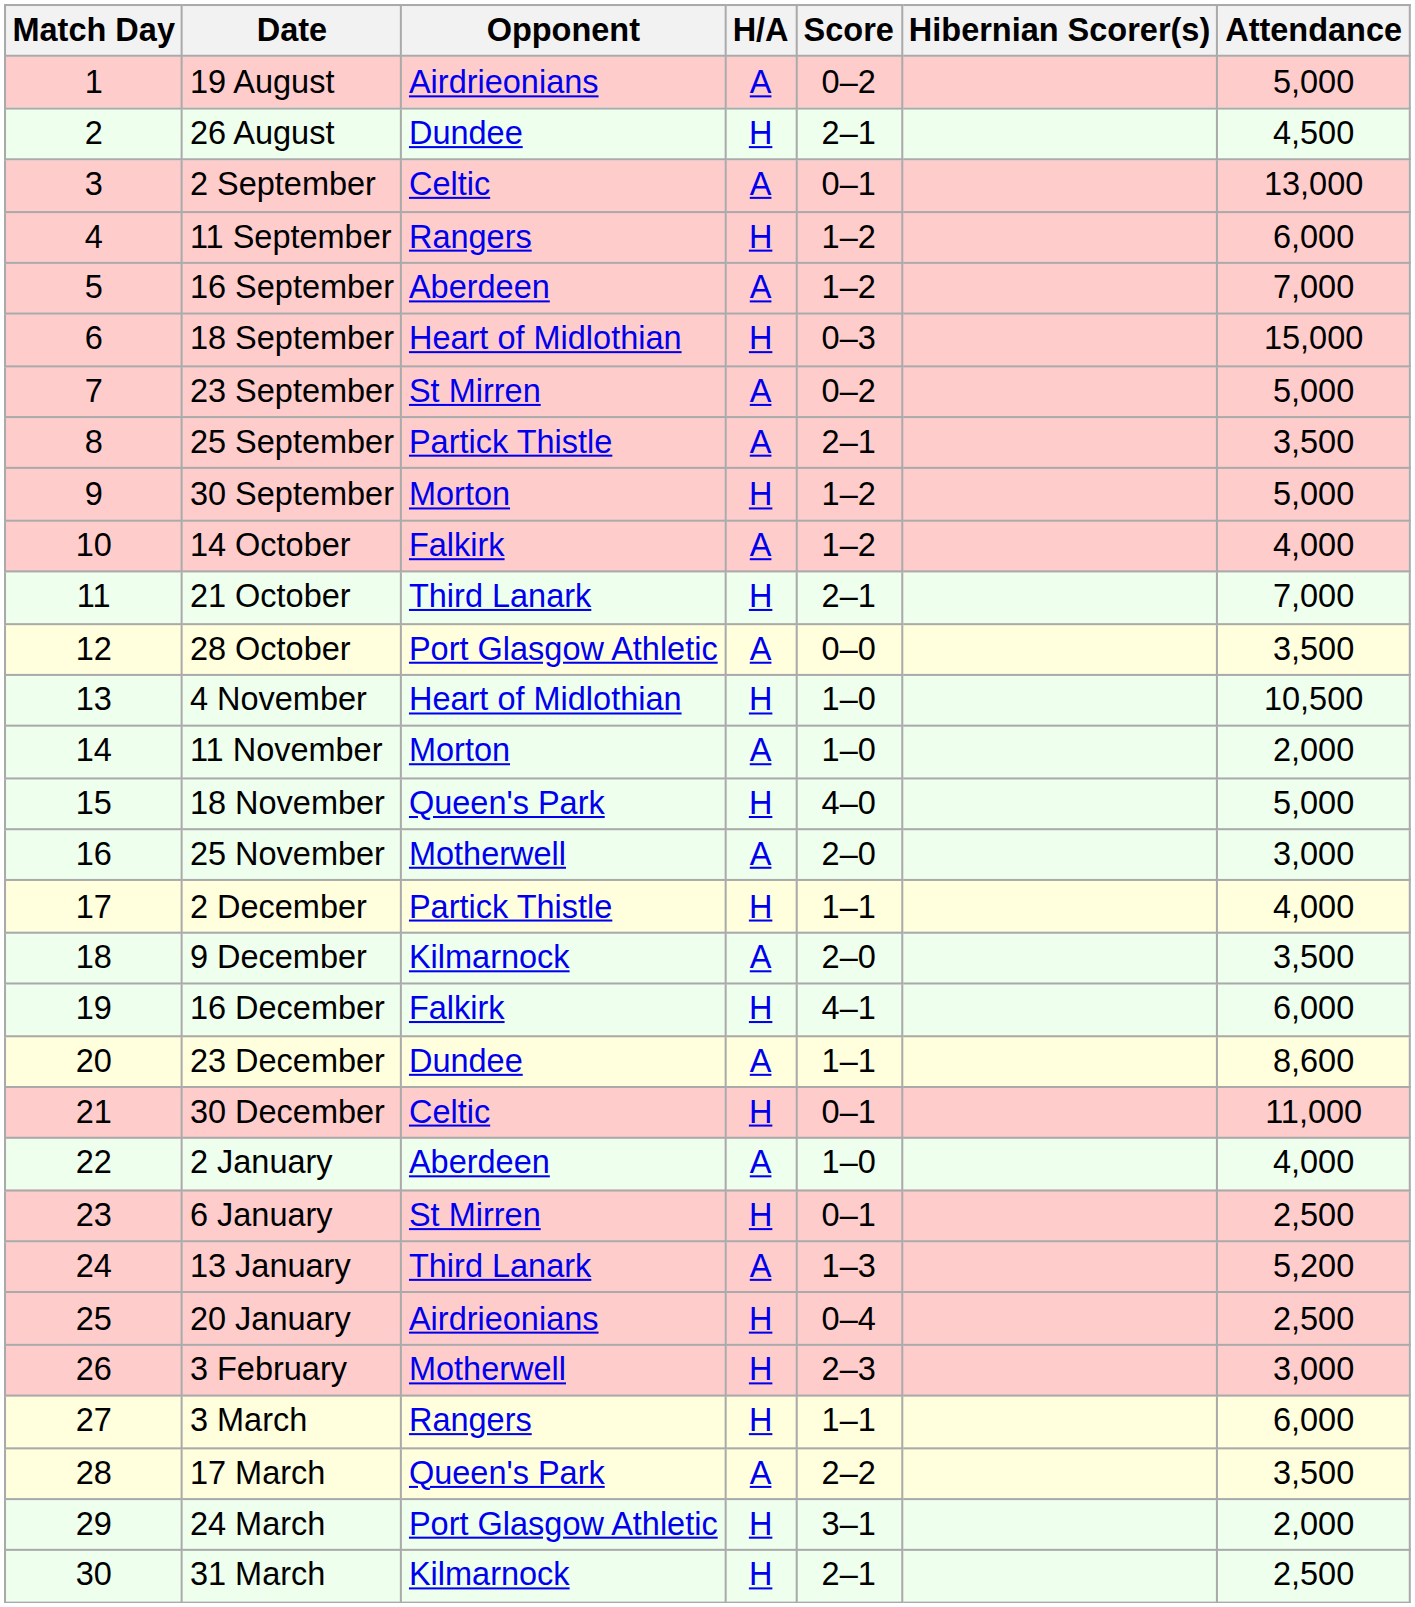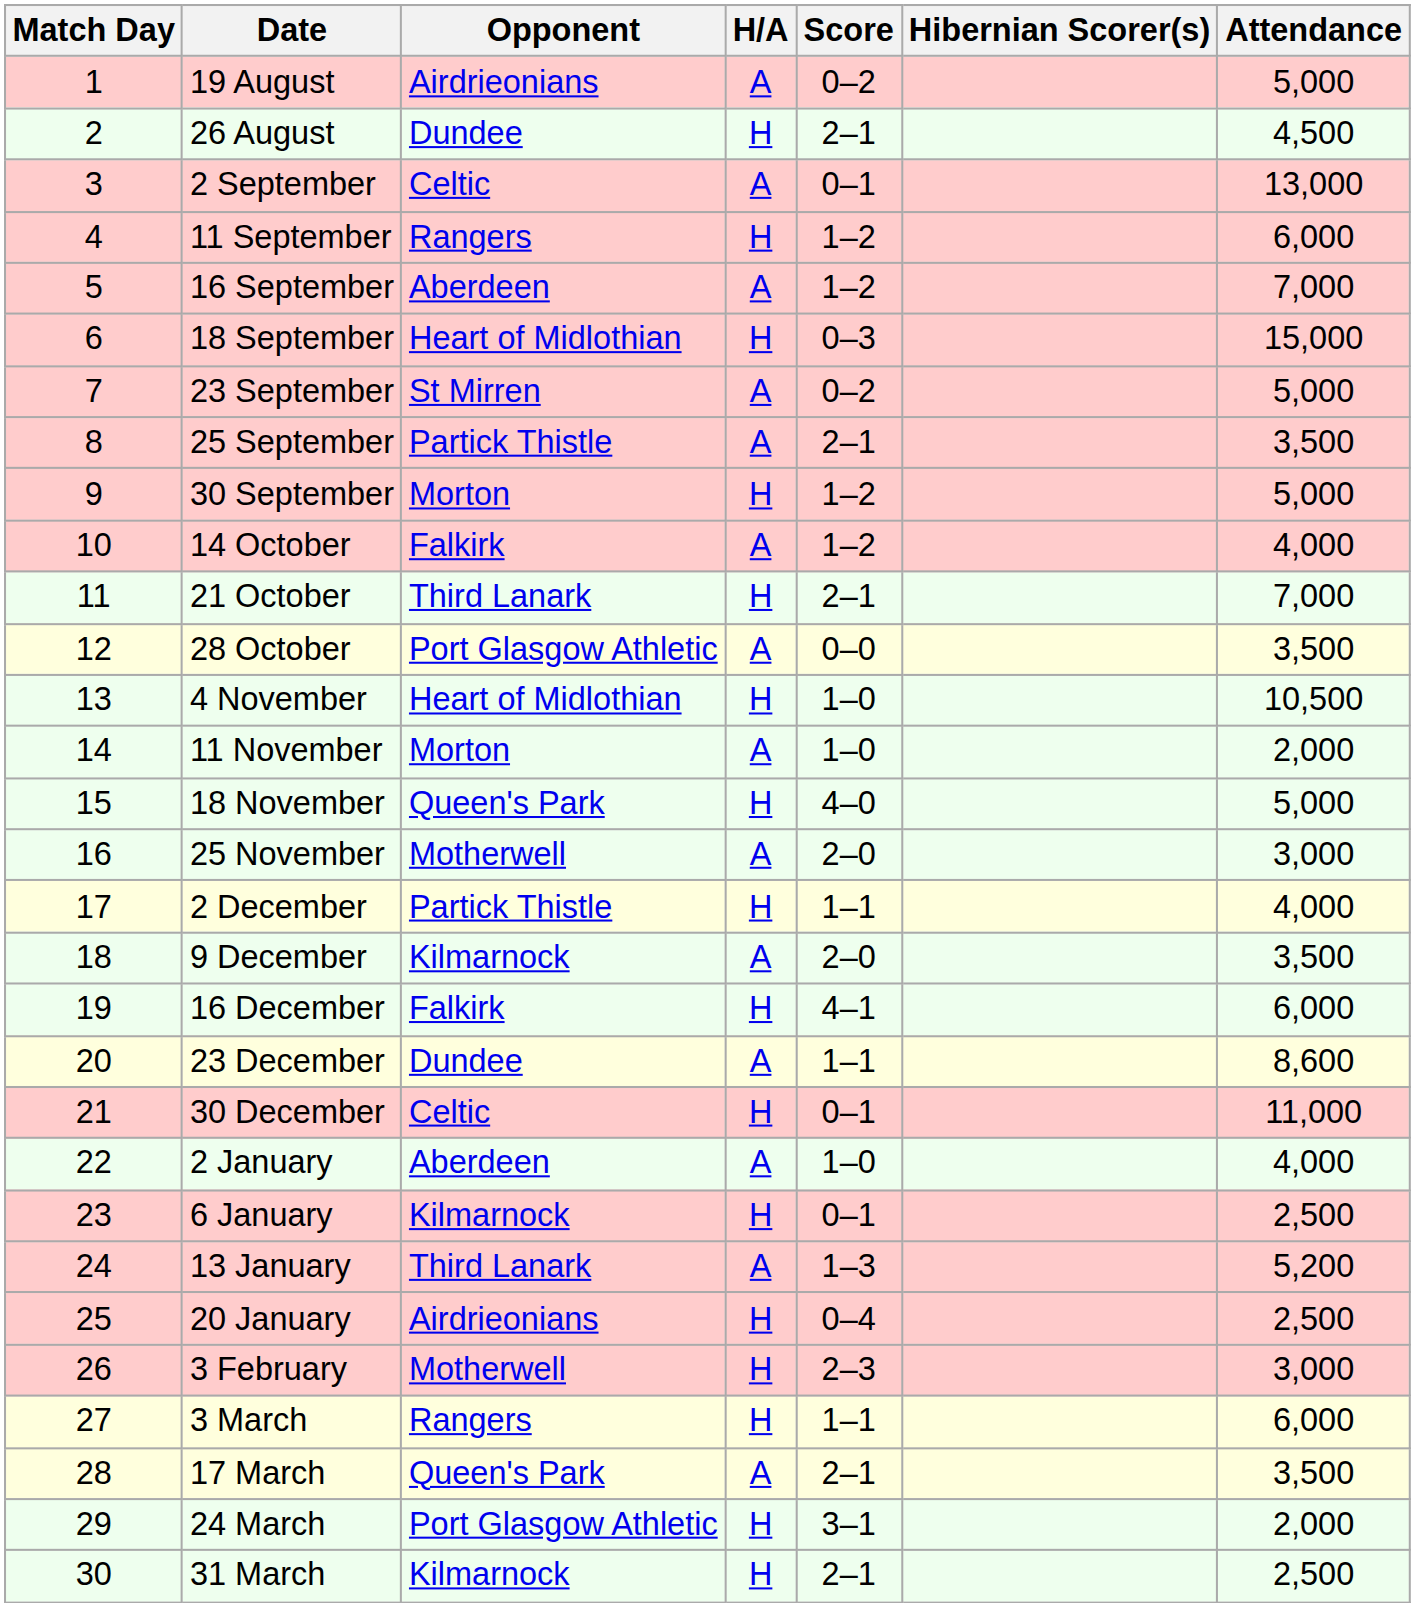6 January | Opponent: St Mirren -> Kilmarnock
17 March | Score: 2–2 -> 2–1
